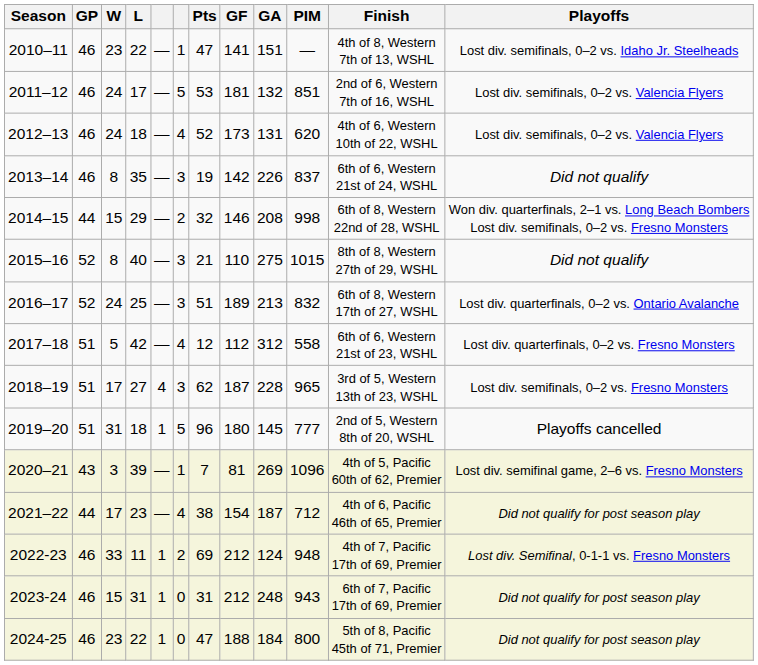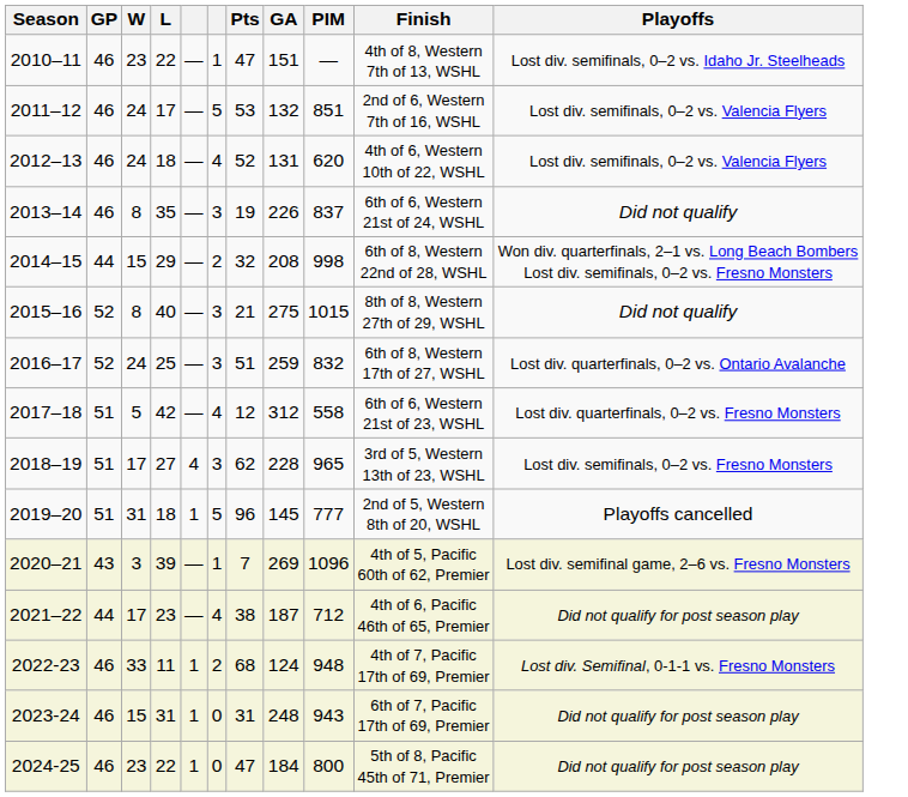- column: GF | 141 | 181 | 173 | 142 | 146 | 110 | 189 | 112 | 187 | 180 | 81 | 154 | 212 | 212 | 188
2016–17 | GA: 213 -> 259
2022-23 | Pts: 69 -> 68
